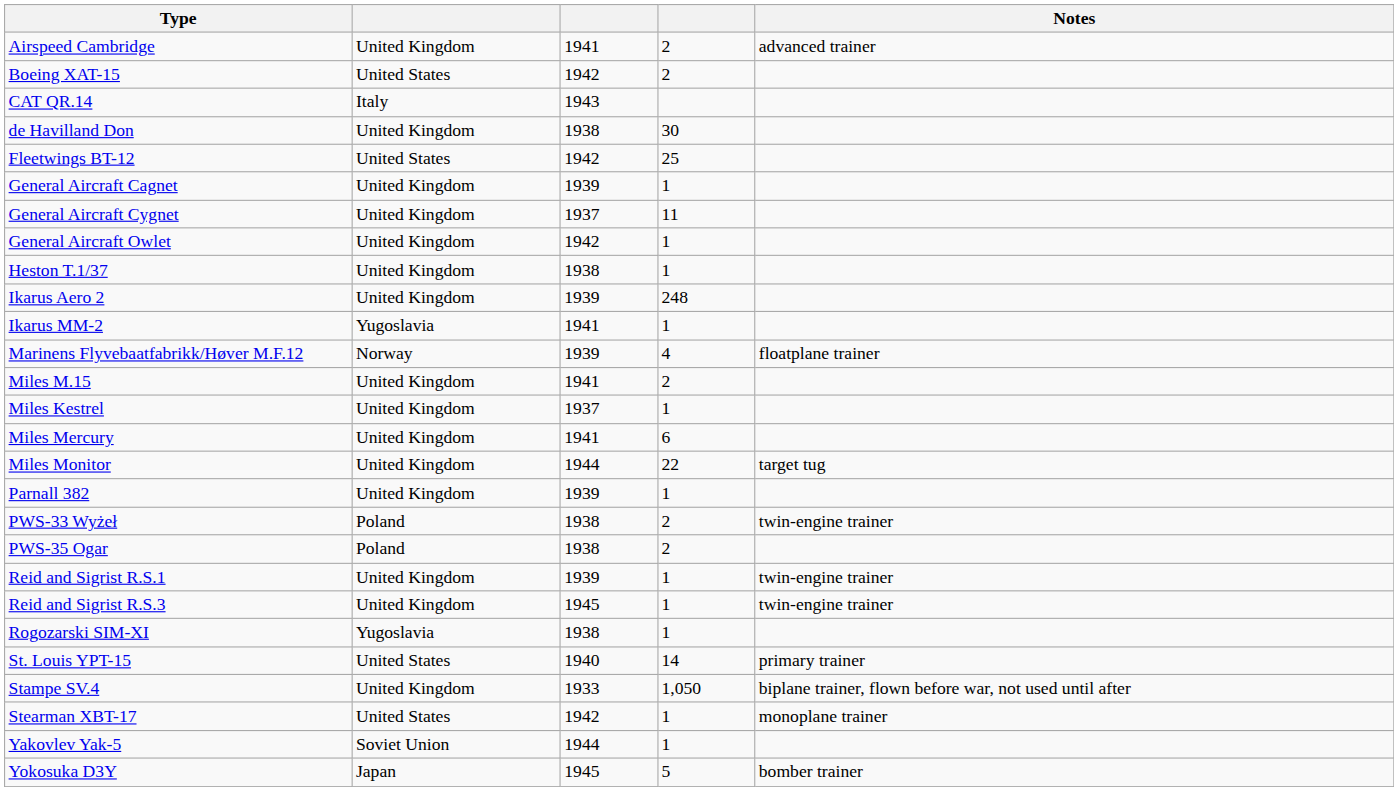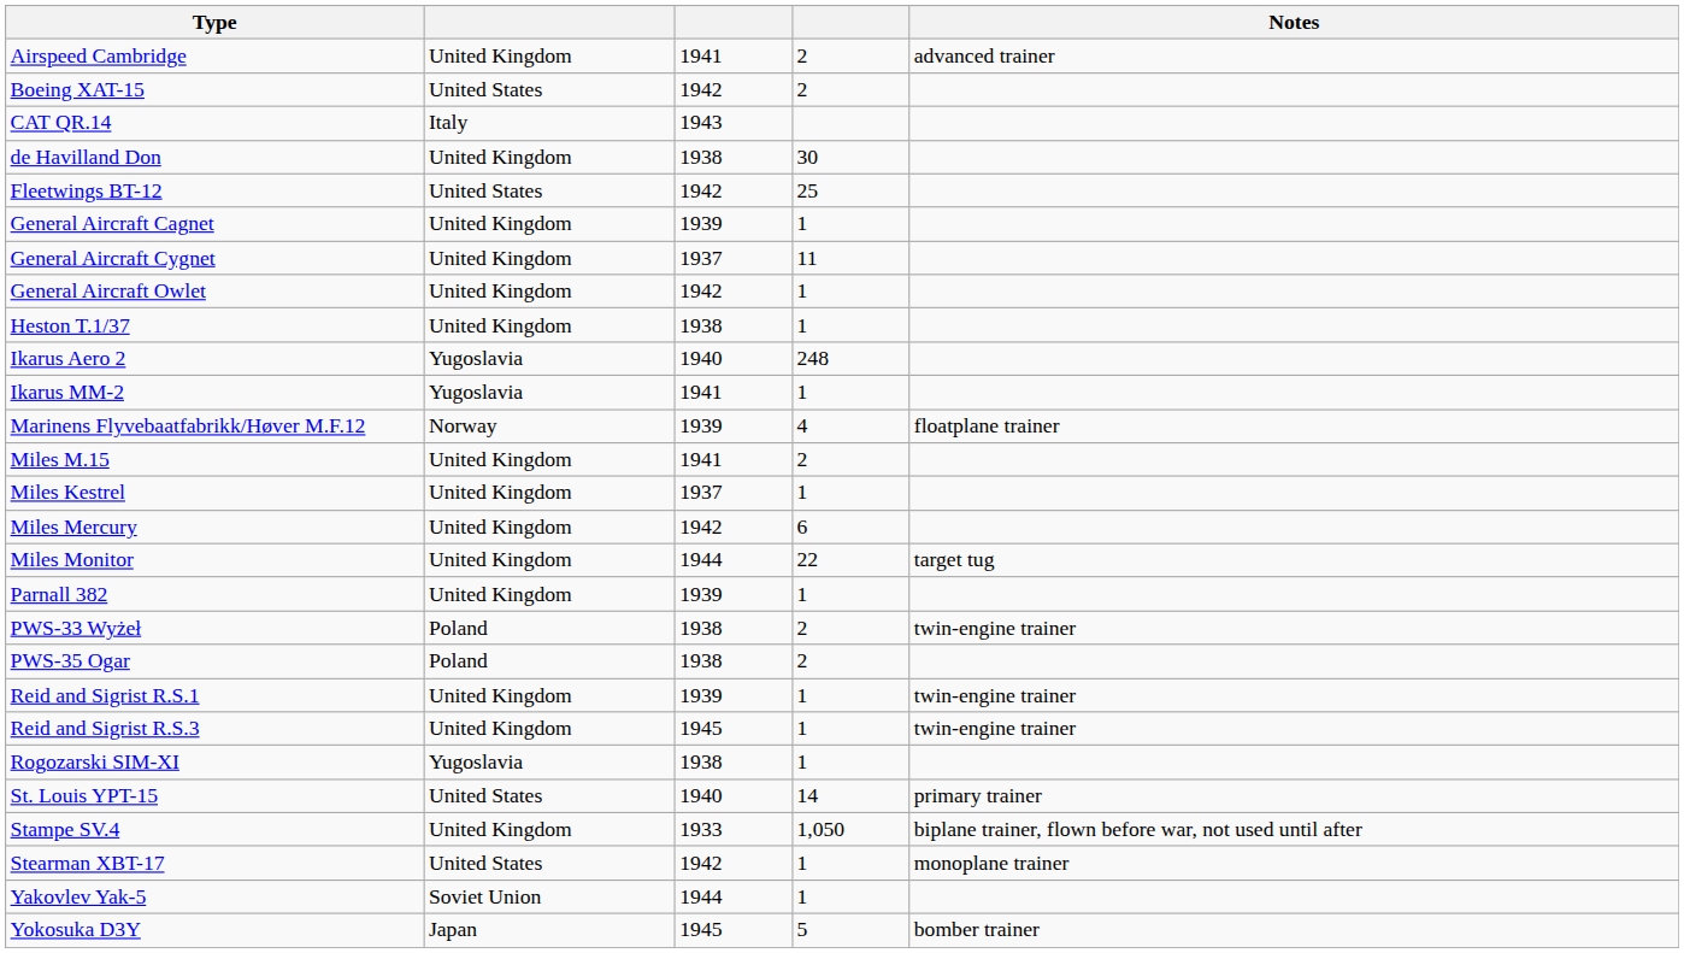Ikarus Aero 2 | column 2: United Kingdom -> Yugoslavia
Ikarus Aero 2 | column 3: 1939 -> 1940
Miles Mercury | column 3: 1941 -> 1942
